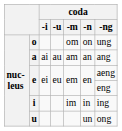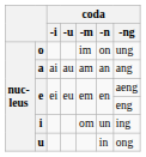o | coda / -m: om -> im
i | coda / -m: im -> om
i | coda / -n: in -> un
u | coda / -n: un -> in
